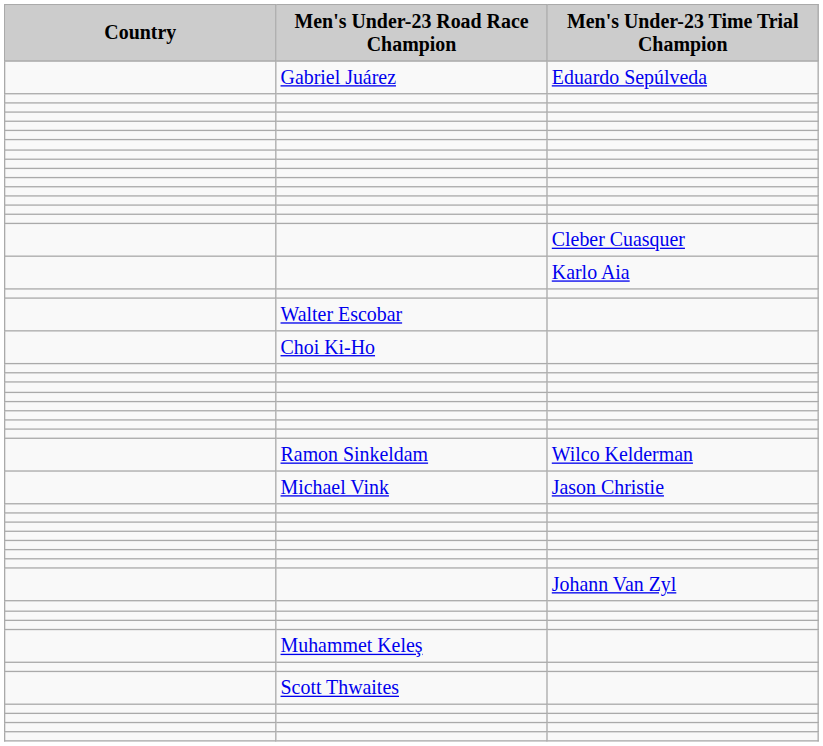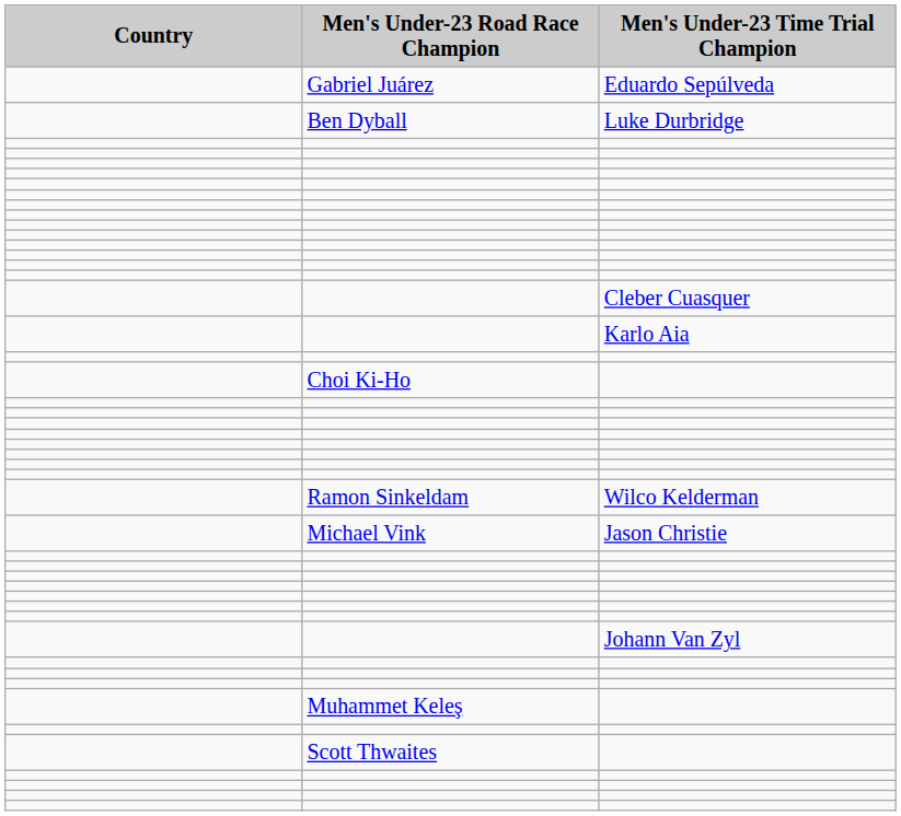+ row: Ben Dyball | Luke Durbridge
- row: Walter Escobar
